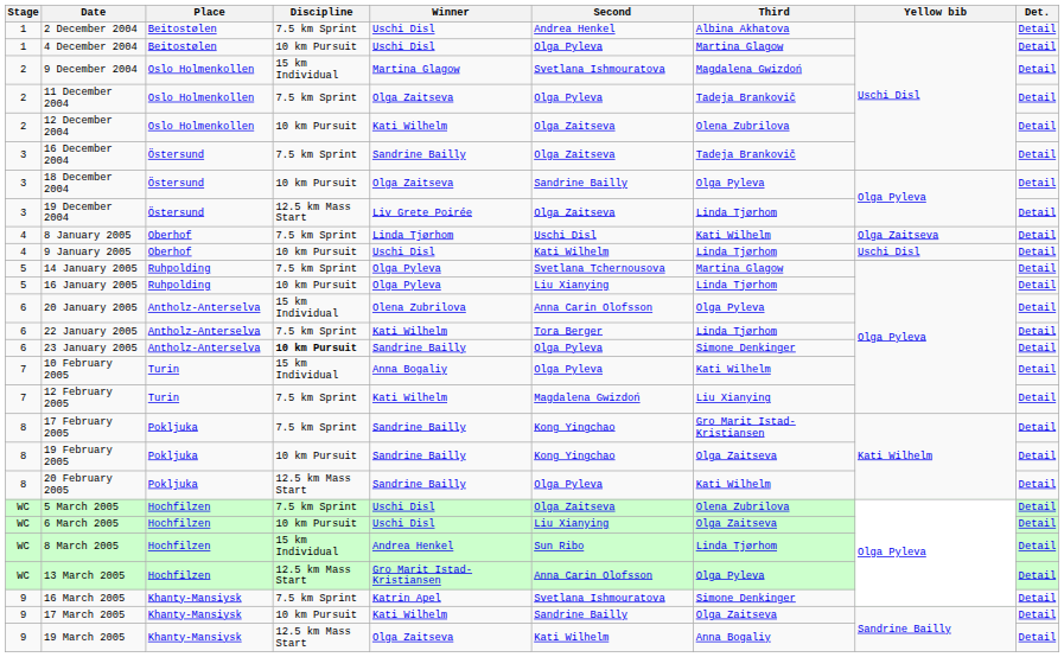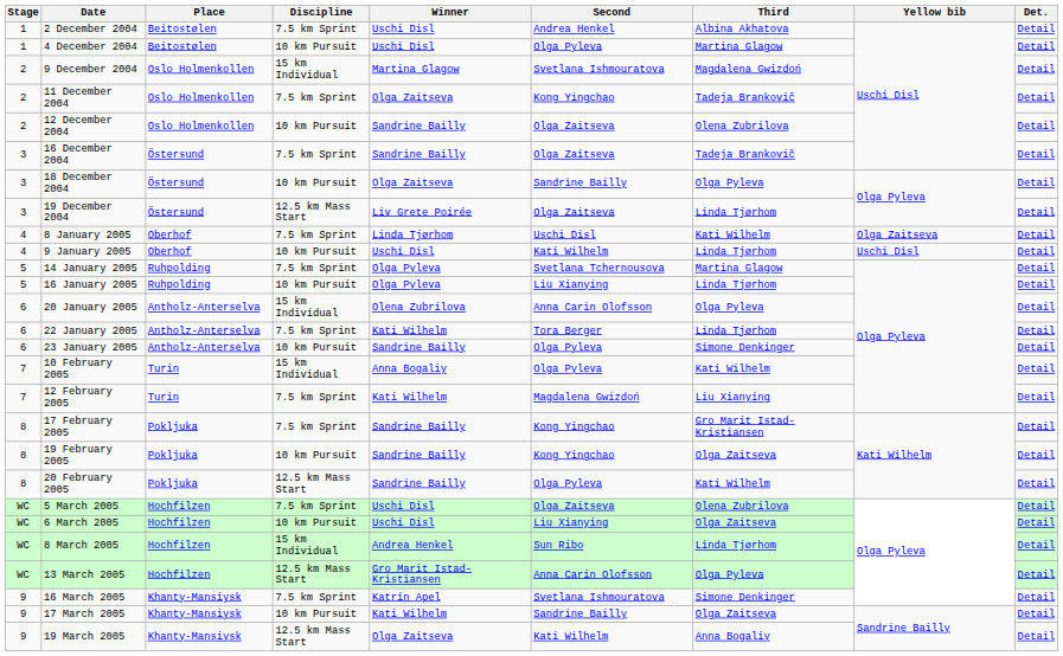11 December 2004 | Second: Olga Pyleva -> Kong Yingchao
12 December 2004 | Winner: Kati Wilhelm -> Sandrine Bailly
23 January 2005 | Discipline: bold -> normal
